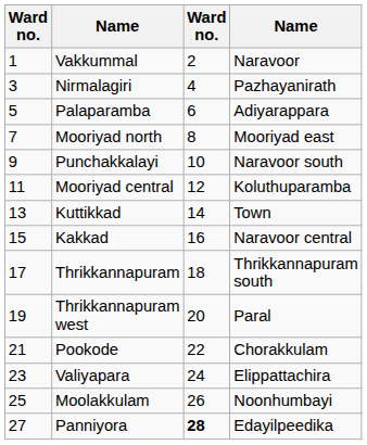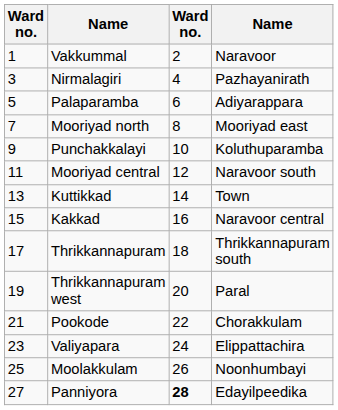Punchakkalayi | column 4: Naravoor south -> Koluthuparamba
Mooriyad central | column 4: Koluthuparamba -> Naravoor south
